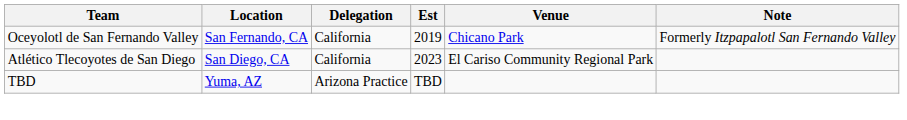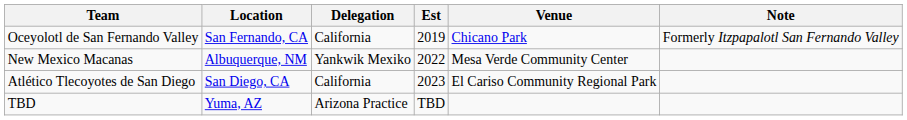+ row: New Mexico Macanas | Albuquerque, NM | Yankwik Mexiko | 2022 | Mesa Verde Community Center
